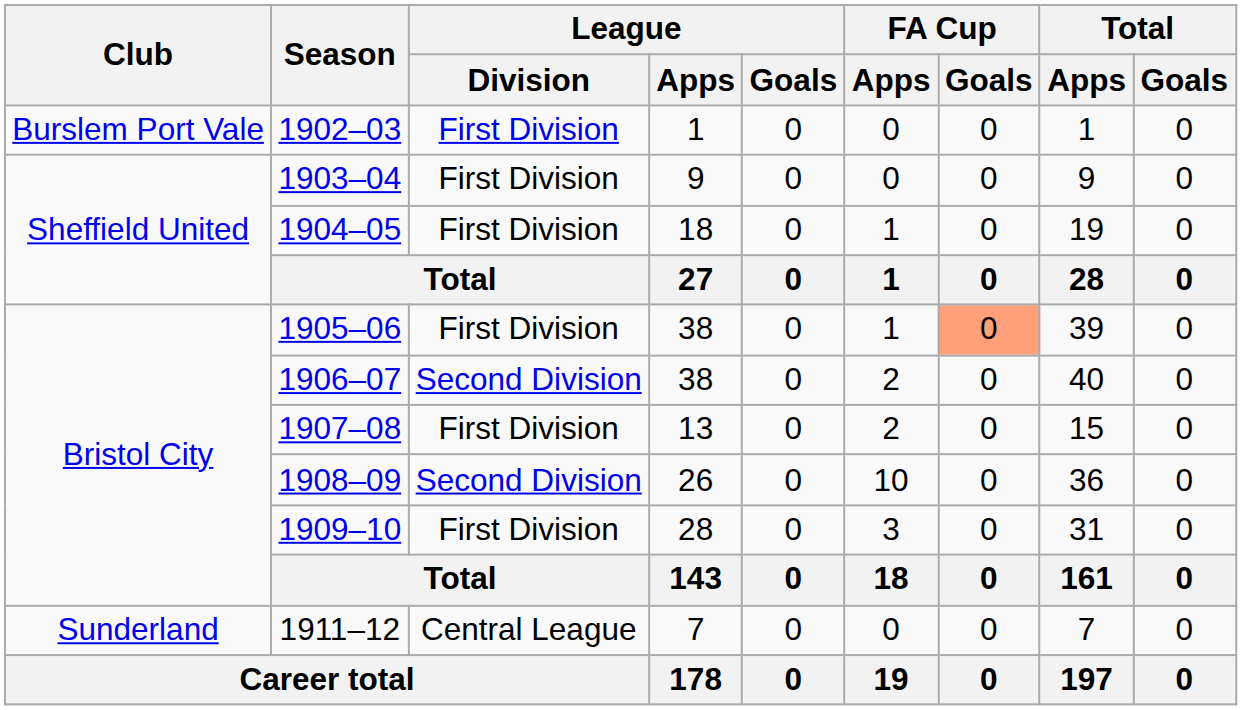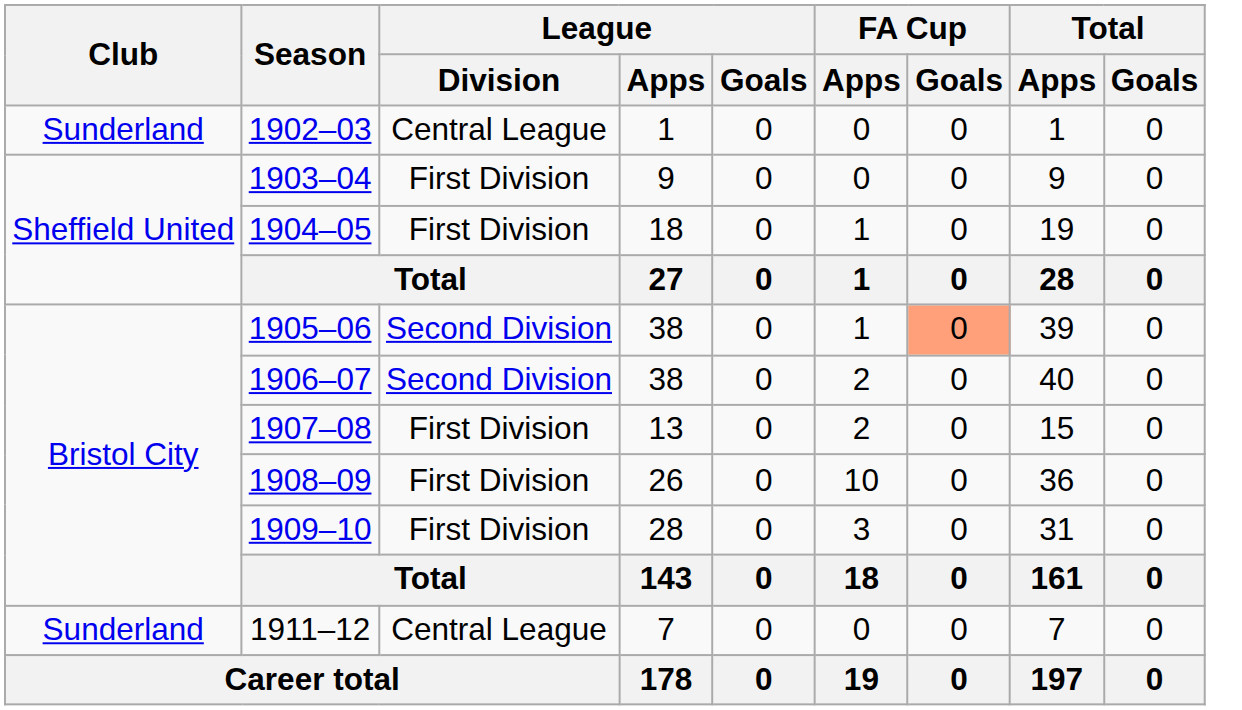1902–03 | Club: Burslem Port Vale -> Sunderland
1902–03 | League / Division: First Division -> Central League
1905–06 | League / Division: First Division -> Second Division
1908–09 | League / Division: Second Division -> First Division
